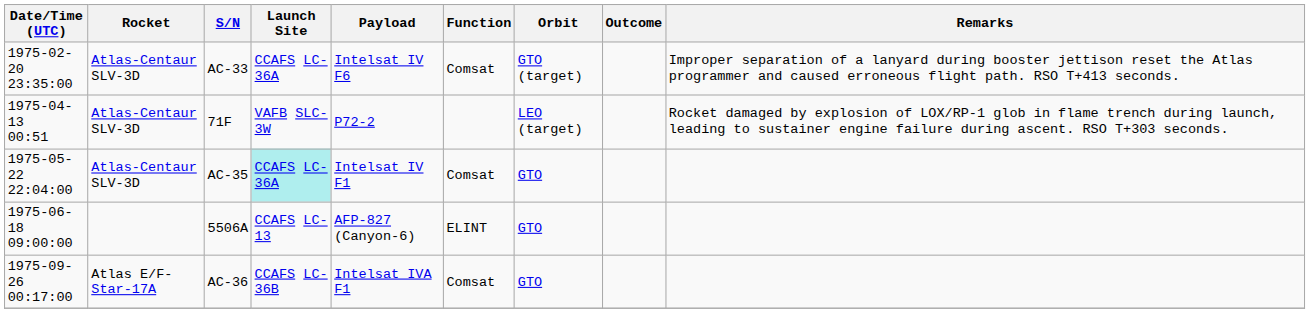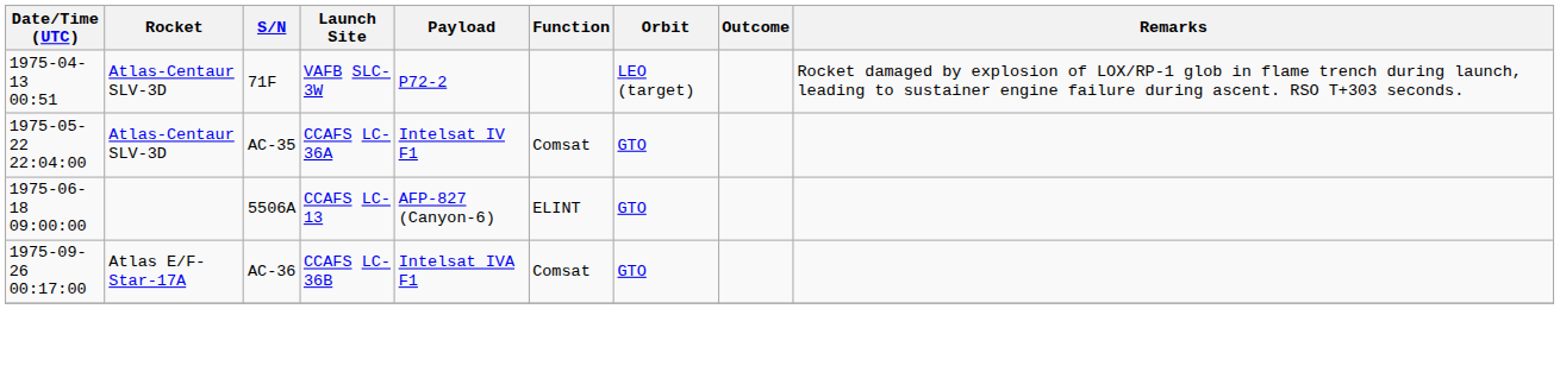- row: 1975-02-20 23:35:00 | Atlas-Centaur SLV-3D | AC-33 | CCAFS LC-36A | Intelsat IV F6 | Comsat | GTO (target) | Improper separation of a lanyard during booster jettison reset the Atlas programmer and caused erroneous flight path. RSO T+413 seconds.
AC-35 | Launch Site: paleturquoise background -> no background
